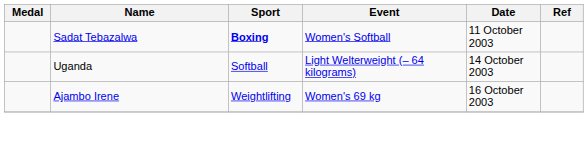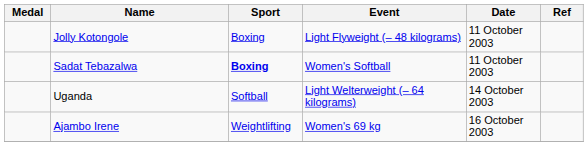+ row: Jolly Kotongole | Boxing | Light Flyweight (– 48 kilograms) | 11 October 2003
